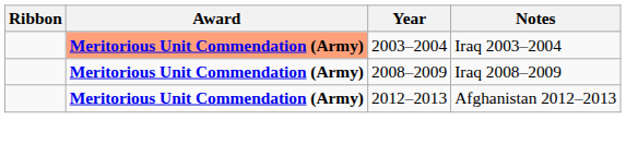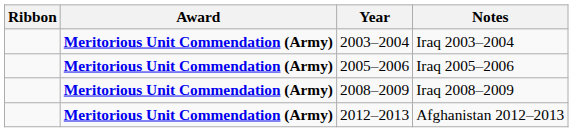Iraq 2003–2004 | Award: lightsalmon background -> no background
+ row: Meritorious Unit Commendation (Army) | 2005–2006 | Iraq 2005–2006
